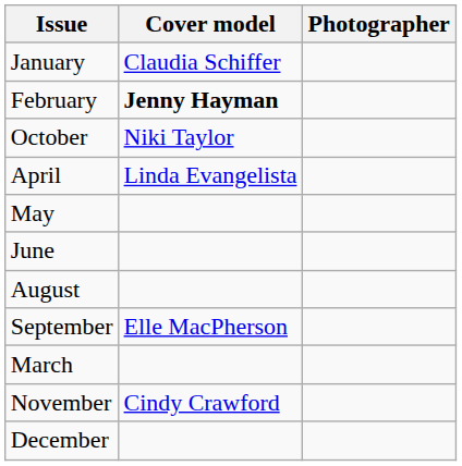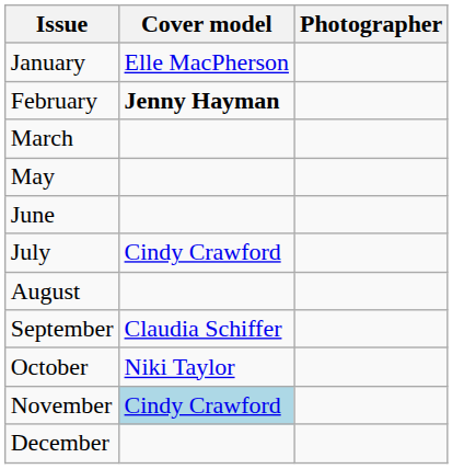January | Cover model: Claudia Schiffer -> Elle MacPherson
rows swapped: March <-> October
- row: April | Linda Evangelista
+ row: July | Cindy Crawford
September | Cover model: Elle MacPherson -> Claudia Schiffer
November | Cover model: no background -> lightblue background
